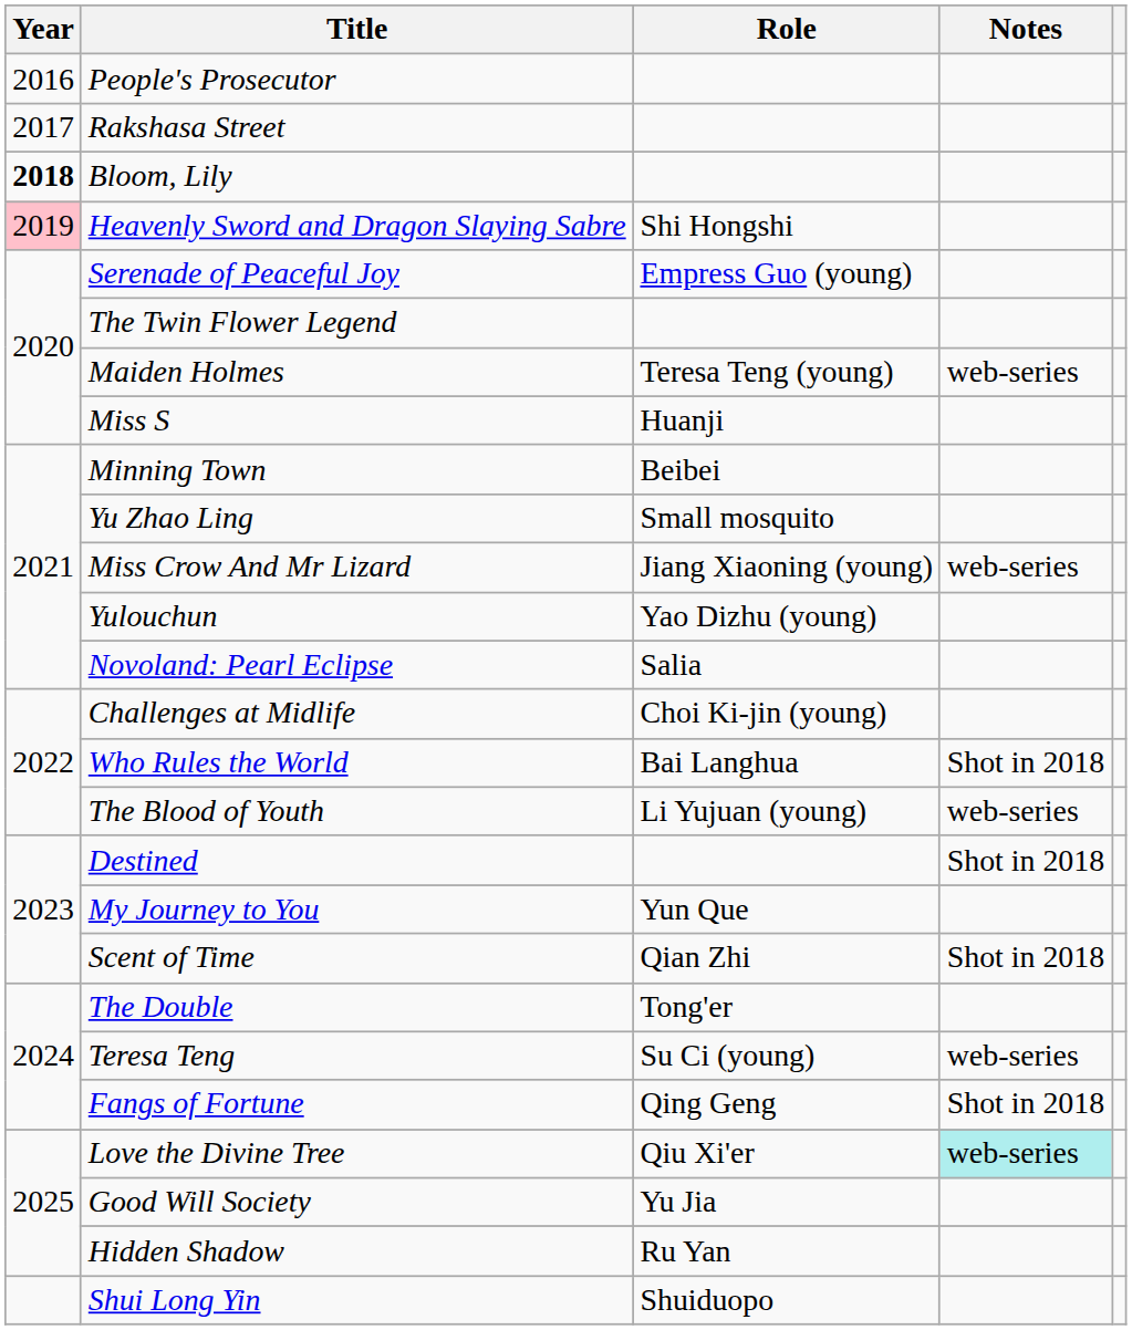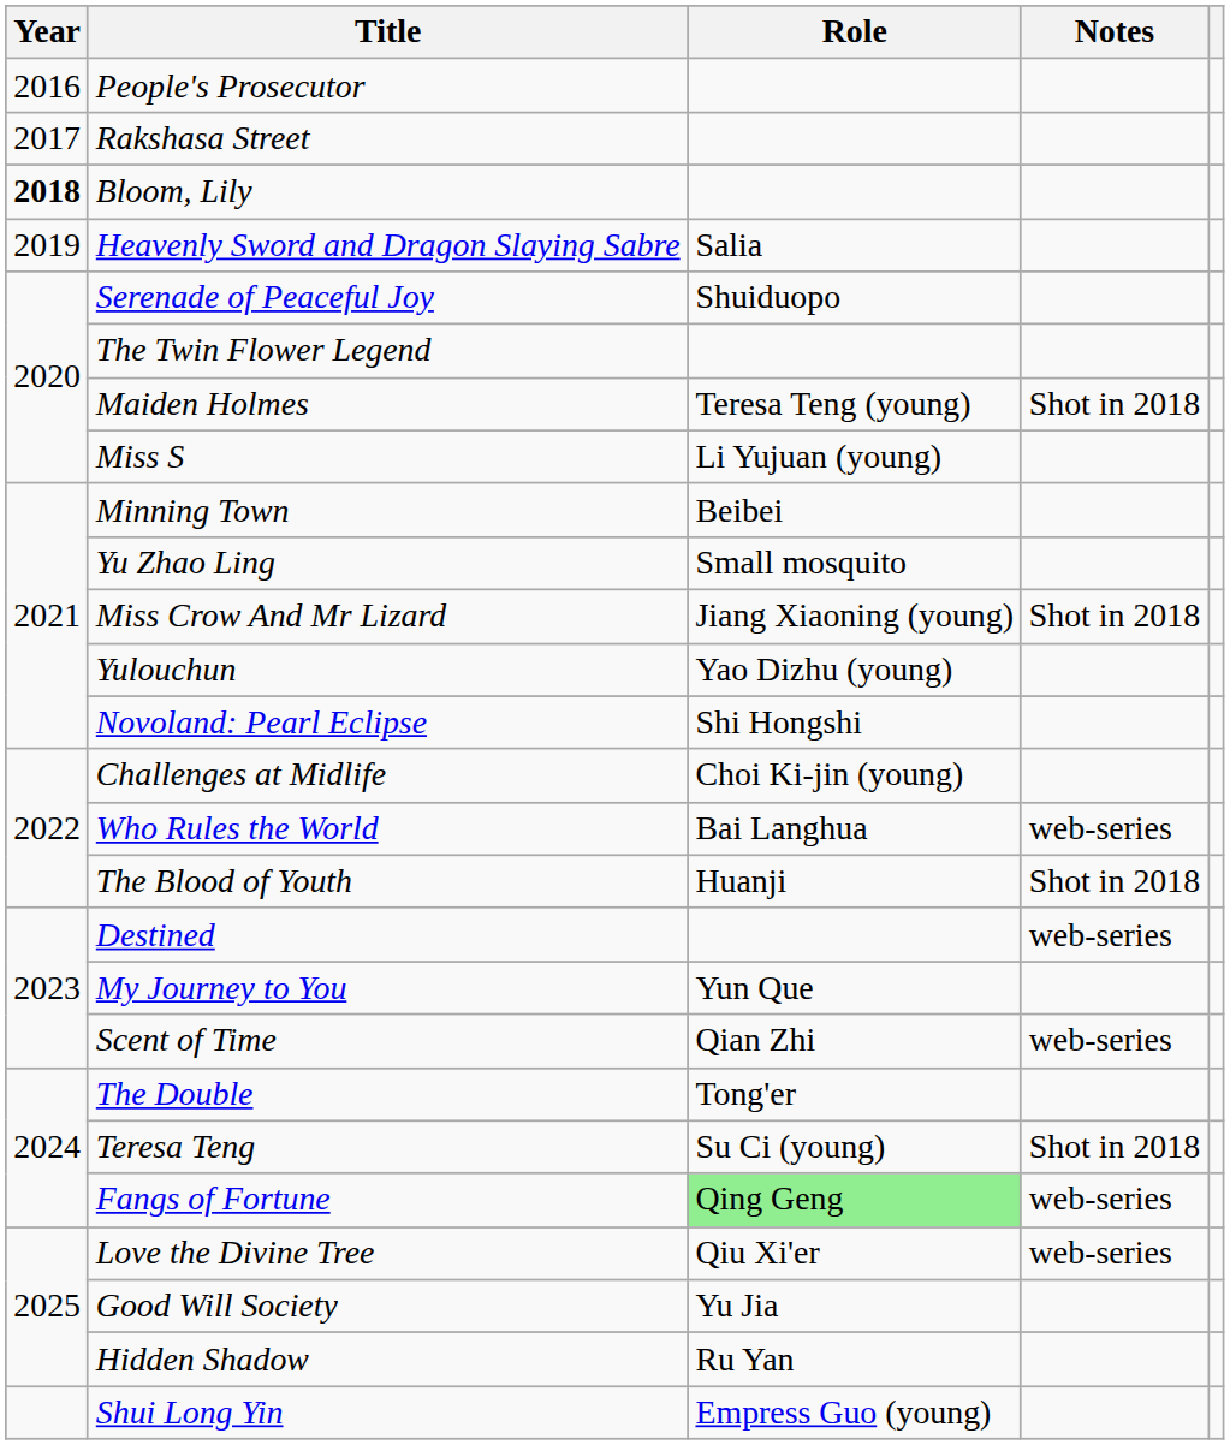Heavenly Sword and Dragon Slaying Sabre | Year: pink background -> no background
Heavenly Sword and Dragon Slaying Sabre | Role: Shi Hongshi -> Salia
Serenade of Peaceful Joy | Role: Empress Guo (young) -> Shuiduopo
Maiden Holmes | Notes: web-series -> Shot in 2018
Miss S | Role: Huanji -> Li Yujuan (young)
Miss Crow And Mr Lizard | Notes: web-series -> Shot in 2018
Novoland: Pearl Eclipse | Role: Salia -> Shi Hongshi
Who Rules the World | Notes: Shot in 2018 -> web-series
The Blood of Youth | Role: Li Yujuan (young) -> Huanji
The Blood of Youth | Notes: web-series -> Shot in 2018
Destined | Notes: Shot in 2018 -> web-series
Scent of Time | Notes: Shot in 2018 -> web-series
Teresa Teng | Notes: web-series -> Shot in 2018
Fangs of Fortune | Role: no background -> lightgreen background
Fangs of Fortune | Notes: Shot in 2018 -> web-series
Love the Divine Tree | Notes: paleturquoise background -> no background
Shui Long Yin | Role: Shuiduopo -> Empress Guo (young)
